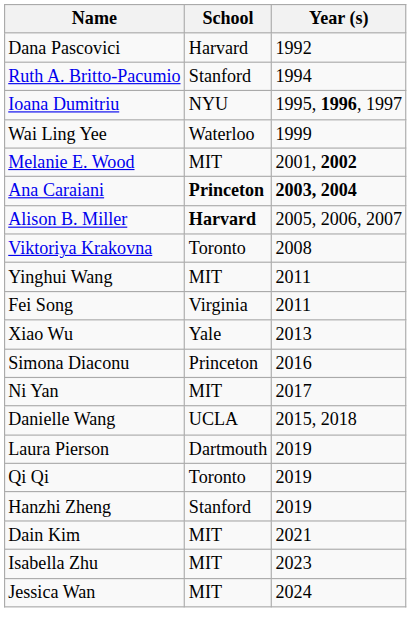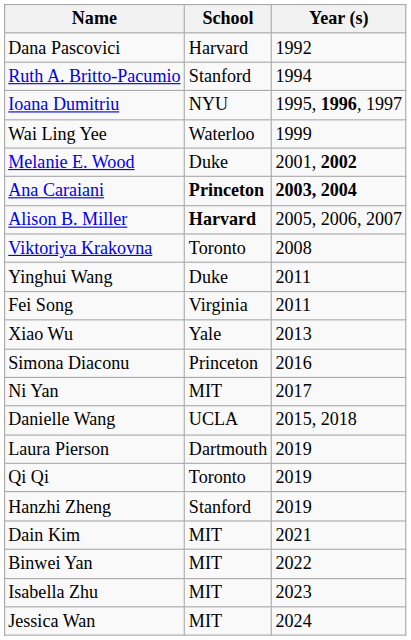Melanie E. Wood | School: MIT -> Duke
Yinghui Wang | School: MIT -> Duke
+ row: Binwei Yan | MIT | 2022
